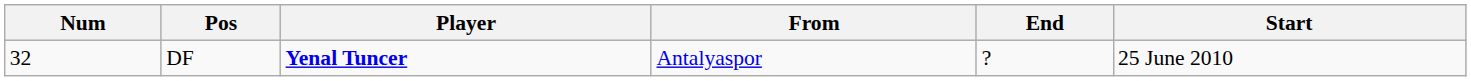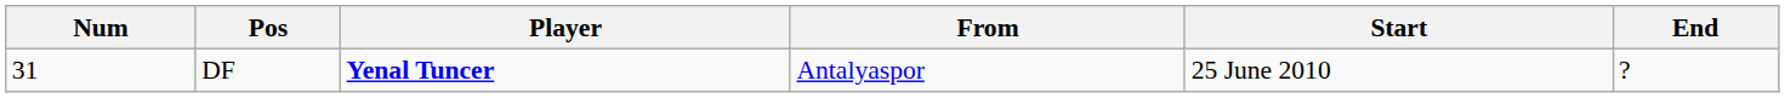columns swapped: Start <-> End
DF | Num: 32 -> 31
